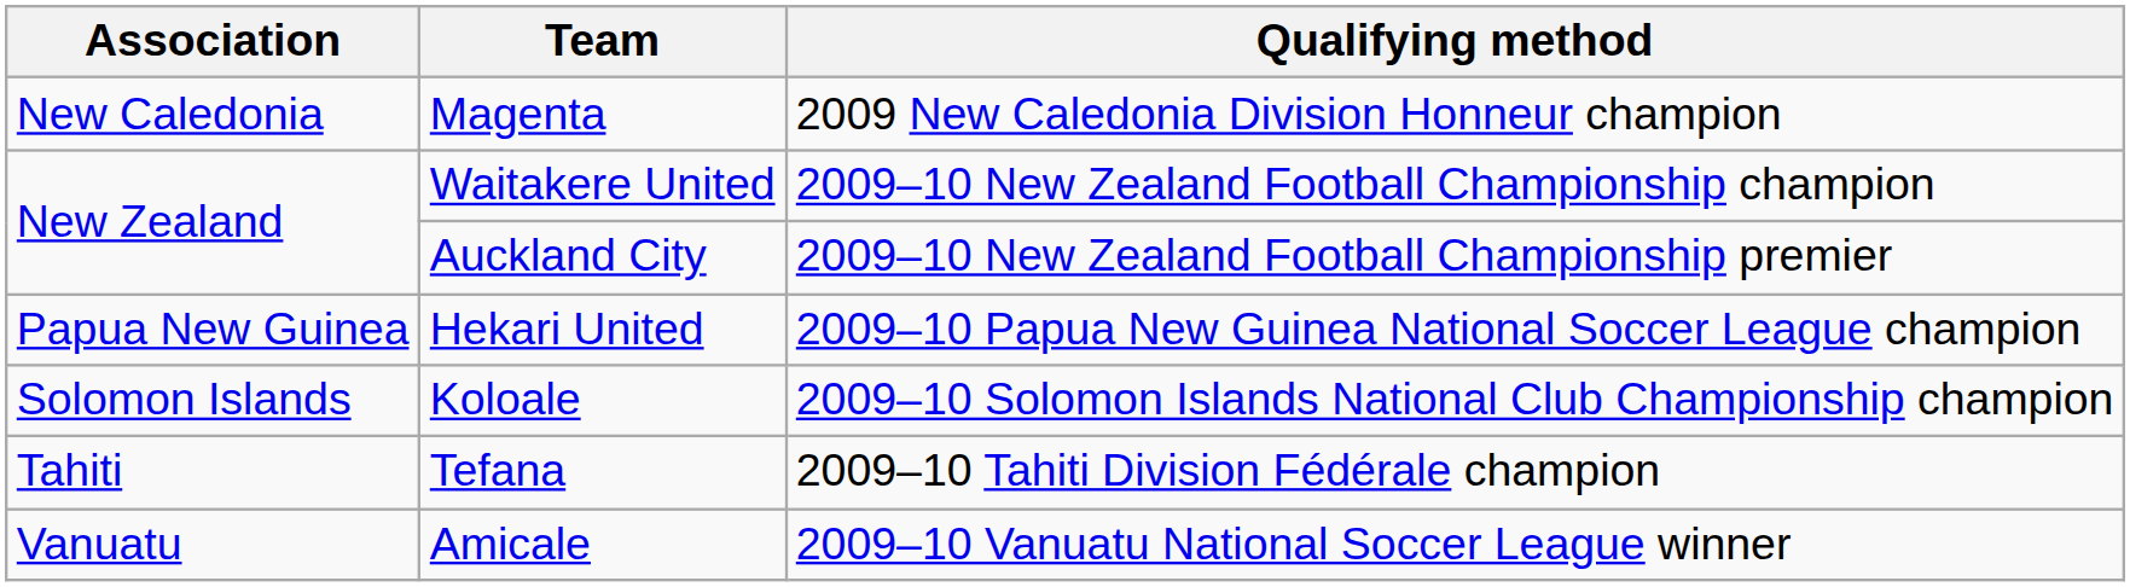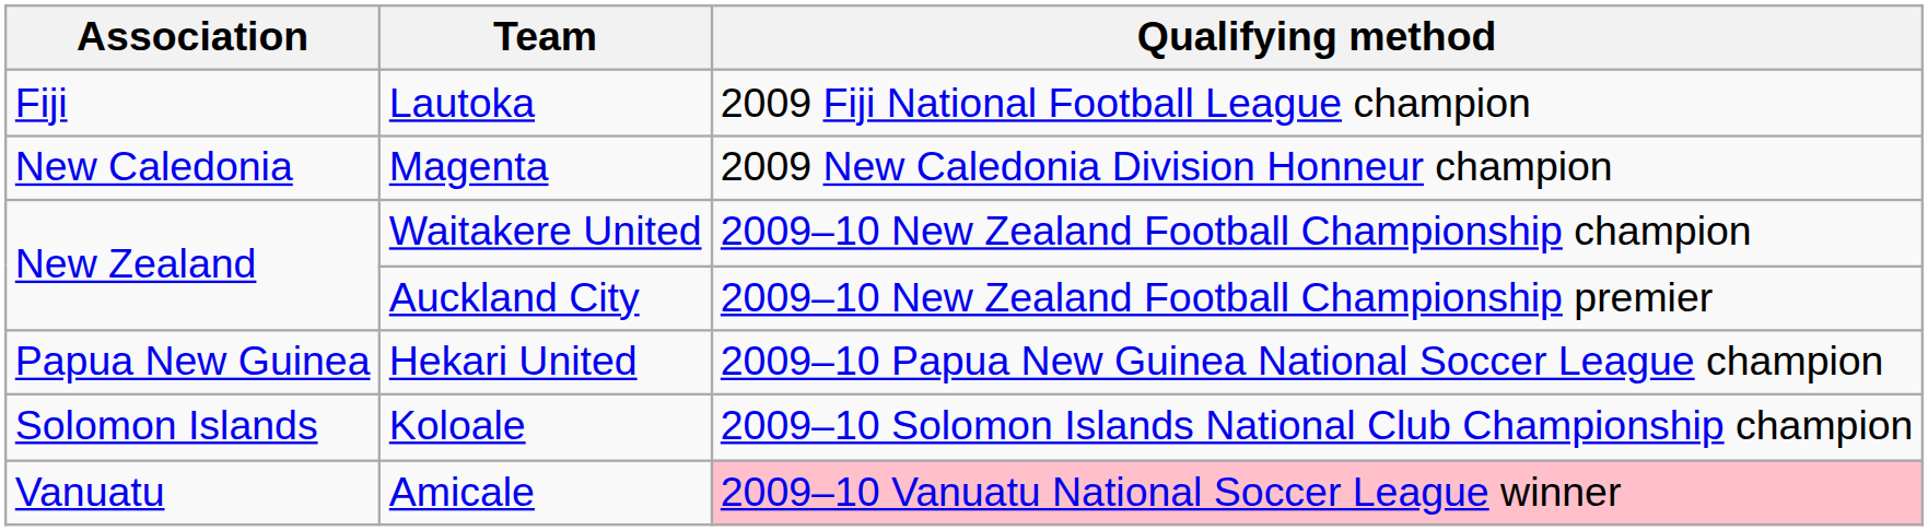+ row: Fiji | Lautoka | 2009 Fiji National Football League champion
- row: Tahiti | Tefana | 2009–10 Tahiti Division Fédérale champion
Amicale | Qualifying method: no background -> pink background
